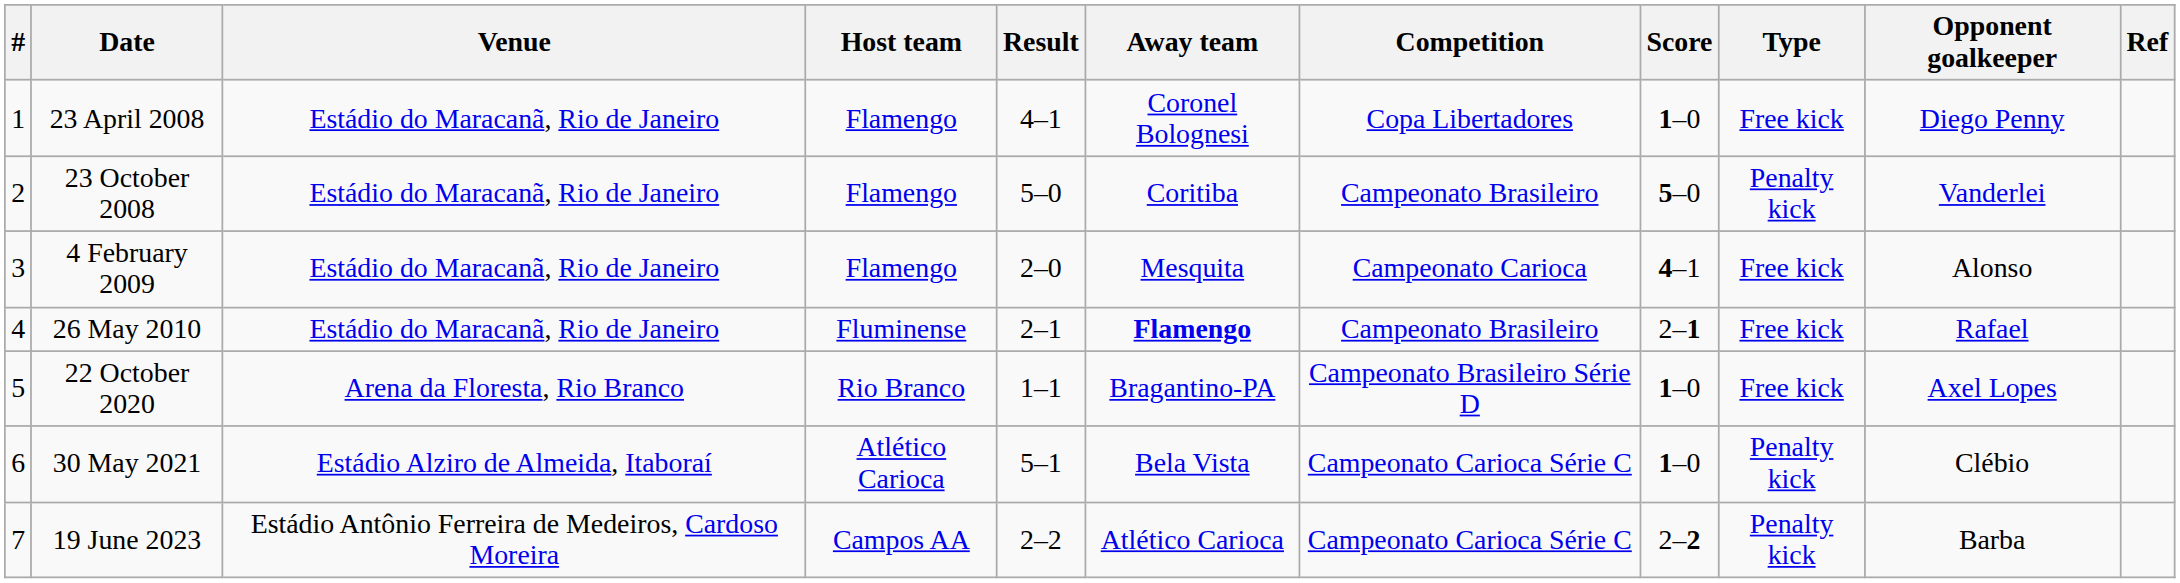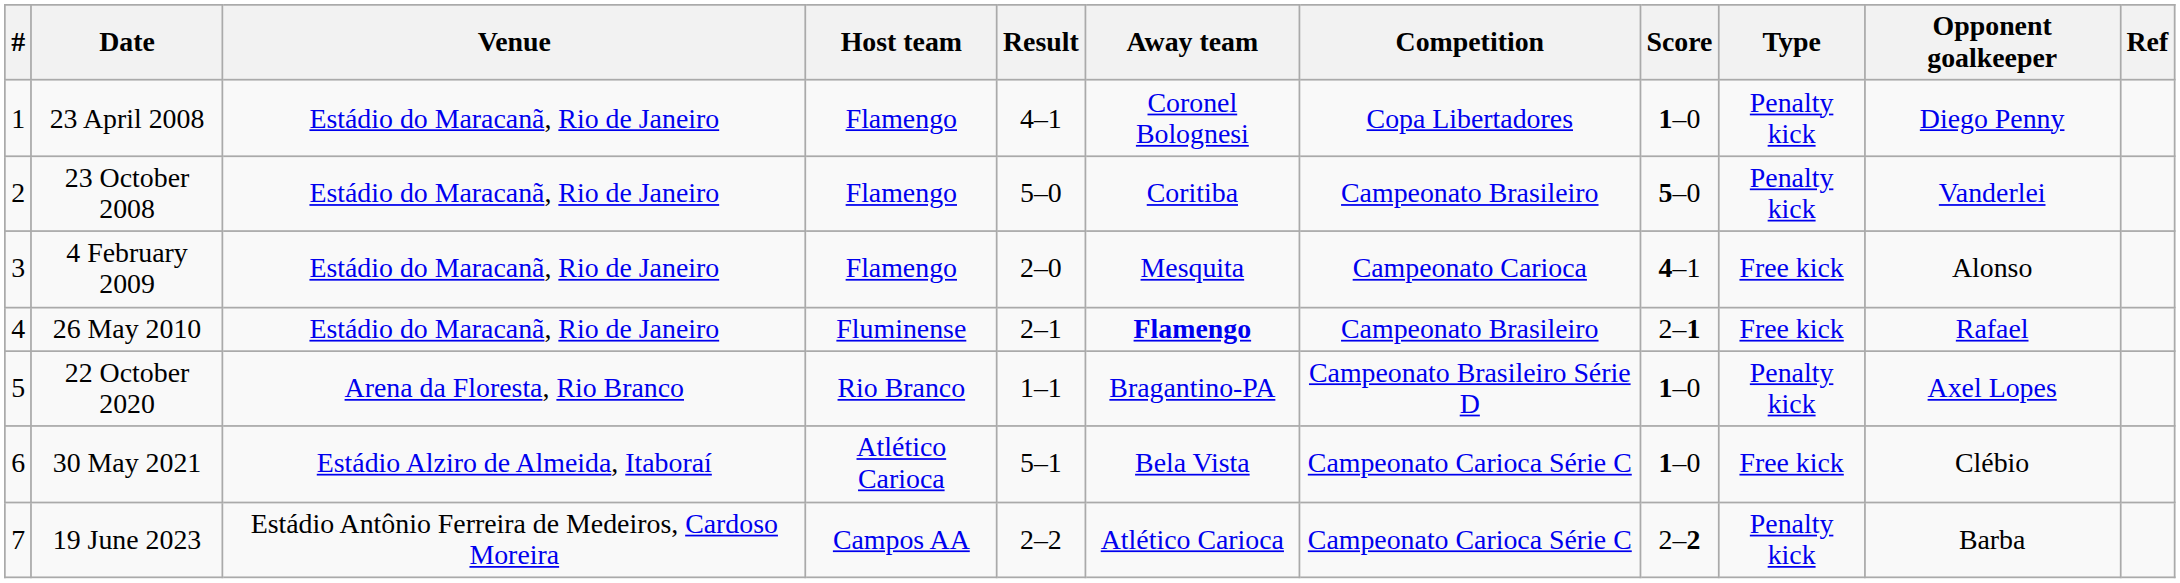23 April 2008 | Type: Free kick -> Penalty kick
22 October 2020 | Type: Free kick -> Penalty kick
30 May 2021 | Type: Penalty kick -> Free kick
